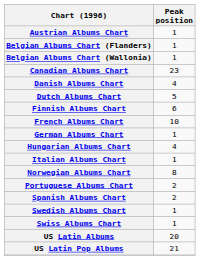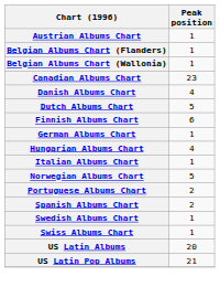- row: French Albums Chart | 10
Norwegian Albums Chart | Peak position: 8 -> 5
